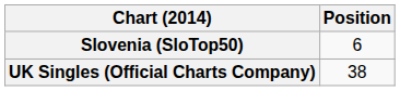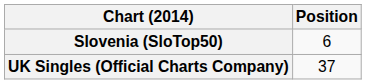UK Singles (Official Charts Company) | Position: 38 -> 37
